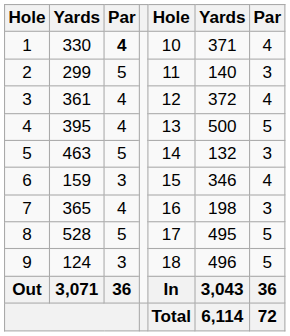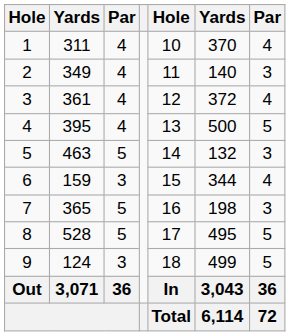1 | column 2: 330 -> 311
1 | column 3: bold -> normal
1 | column 6: 371 -> 370
2 | column 2: 299 -> 349
2 | column 3: 5 -> 4
6 | column 6: 346 -> 344
7 | column 3: 4 -> 5
9 | column 6: 496 -> 499
